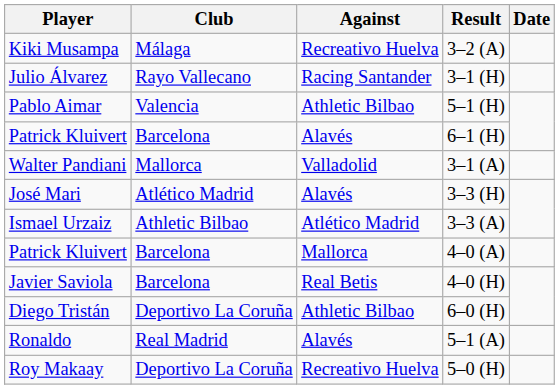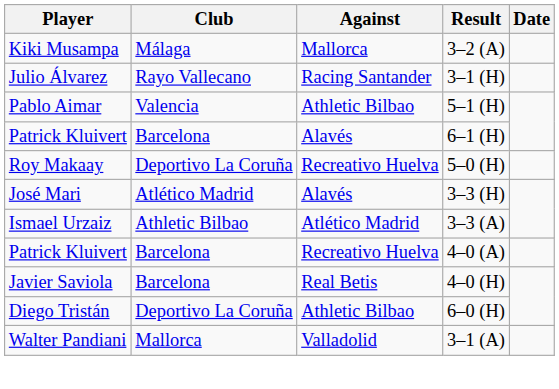Kiki Musampa | Against: Recreativo Huelva -> Mallorca
rows swapped: Walter Pandiani <-> Roy Makaay
Patrick Kluivert / 4–0 (A) | Against: Mallorca -> Recreativo Huelva
- row: Ronaldo | Real Madrid | Alavés | 5–1 (A)
